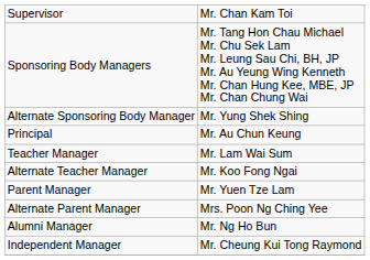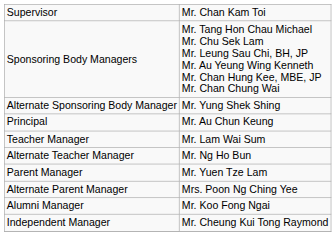Alternate Teacher Manager | column 2: Mr. Koo Fong Ngai -> Mr. Ng Ho Bun
Alumni Manager | column 2: Mr. Ng Ho Bun -> Mr. Koo Fong Ngai
